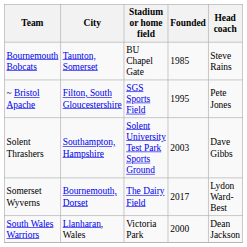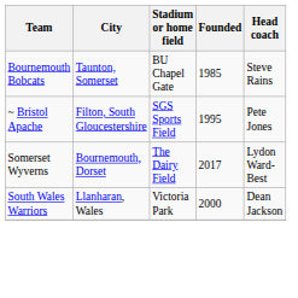- row: Solent Thrashers | Southampton, Hampshire | Solent University Test Park Sports Ground | 2003 | Dave Gibbs
